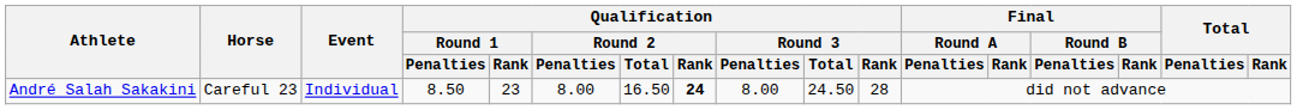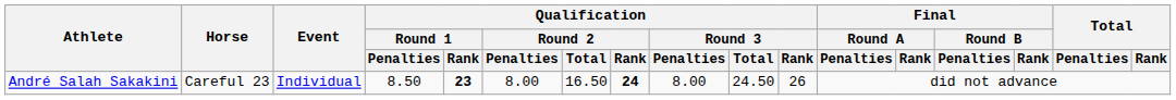André Salah Sakakini | Qualification / Round 1 / Rank: normal -> bold
André Salah Sakakini | Qualification / Round 3 / Rank: 28 -> 26
